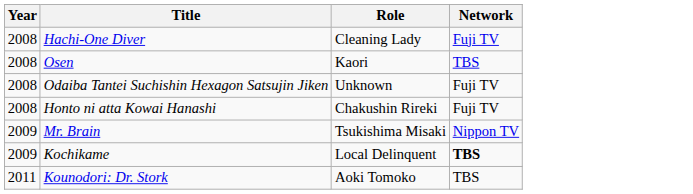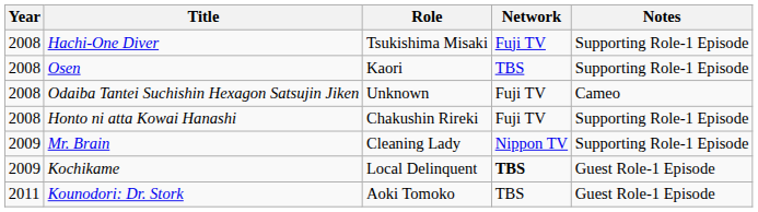+ column: Notes | Supporting Role-1 Episode | Supporting Role-1 Episode | Cameo | Supporting Role-1 Episode | Supporting Role-1 Episode | Guest Role-1 Episode | Guest Role-1 Episode
Hachi-One Diver | Role: Cleaning Lady -> Tsukishima Misaki
Mr. Brain | Role: Tsukishima Misaki -> Cleaning Lady
